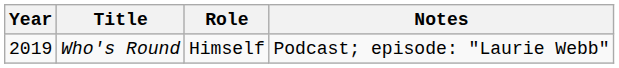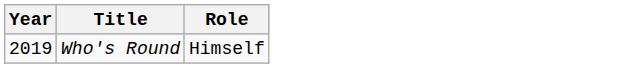- column: Notes | Podcast; episode: "Laurie Webb"
